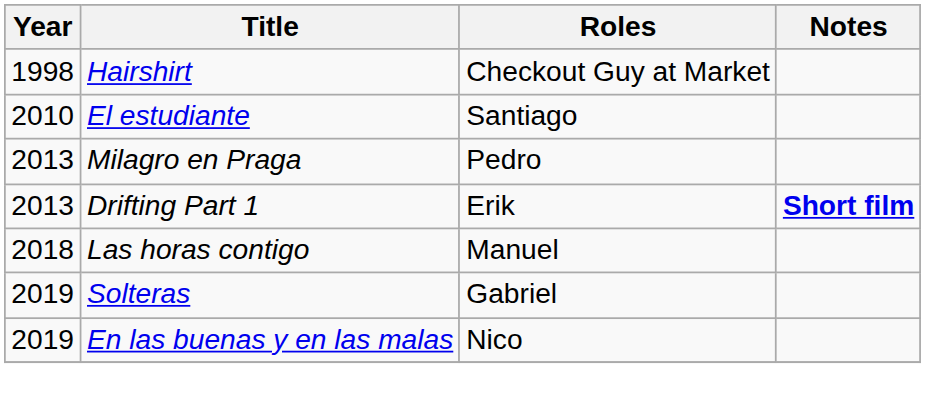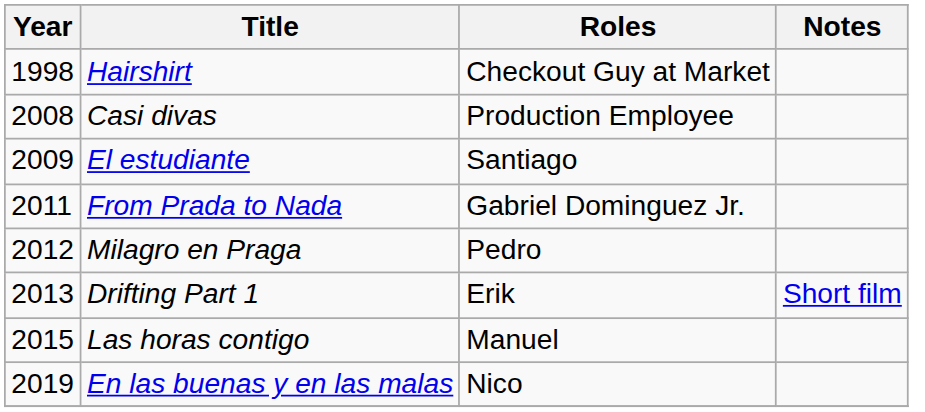+ row: 2008 | Casi divas | Production Employee
El estudiante | Year: 2010 -> 2009
+ row: 2011 | From Prada to Nada | Gabriel Dominguez Jr.
Milagro en Praga | Year: 2013 -> 2012
Drifting Part 1 | Notes: bold -> normal
Las horas contigo | Year: 2018 -> 2015
- row: 2019 | Solteras | Gabriel
